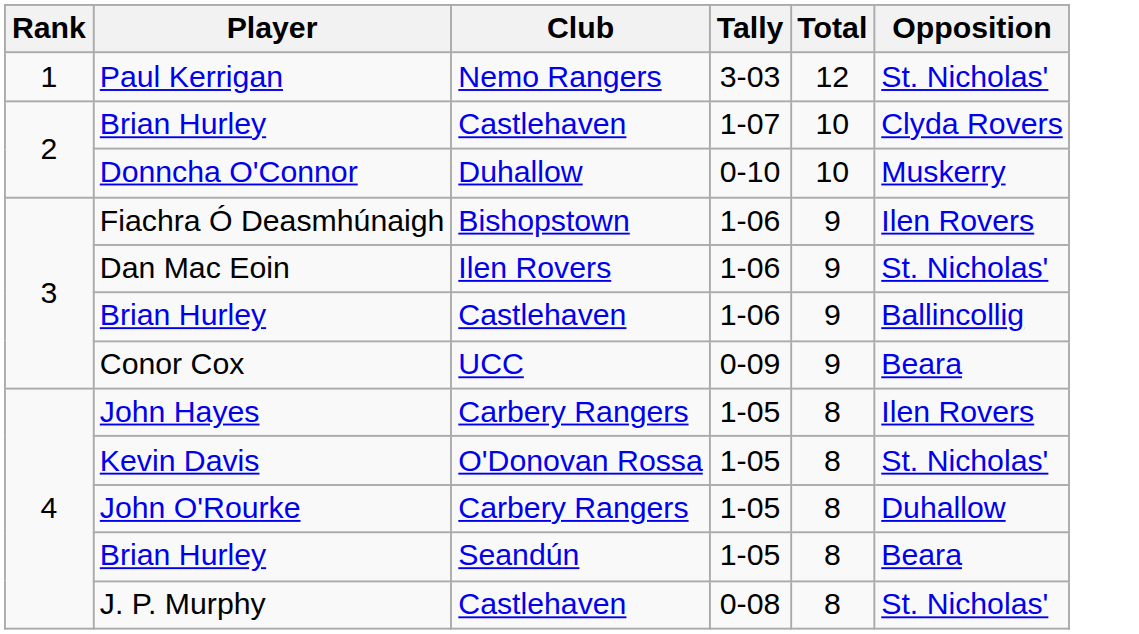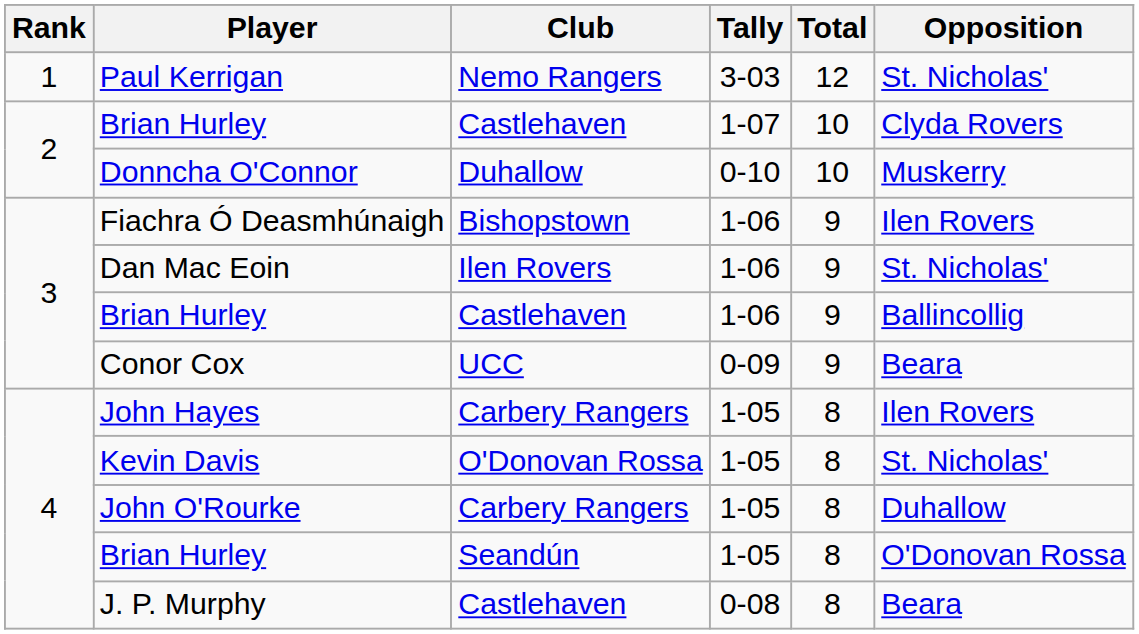Brian Hurley / 1-05 | Opposition: Beara -> O'Donovan Rossa
J. P. Murphy | Opposition: St. Nicholas' -> Beara
